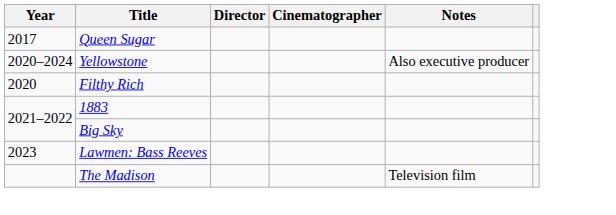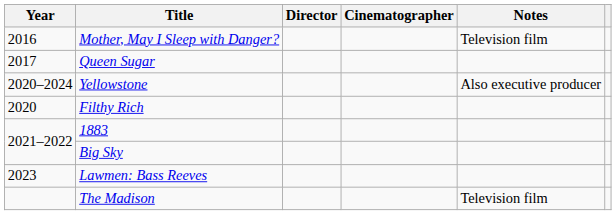+ row: 2016 | Mother, May I Sleep with Danger? | Television film
